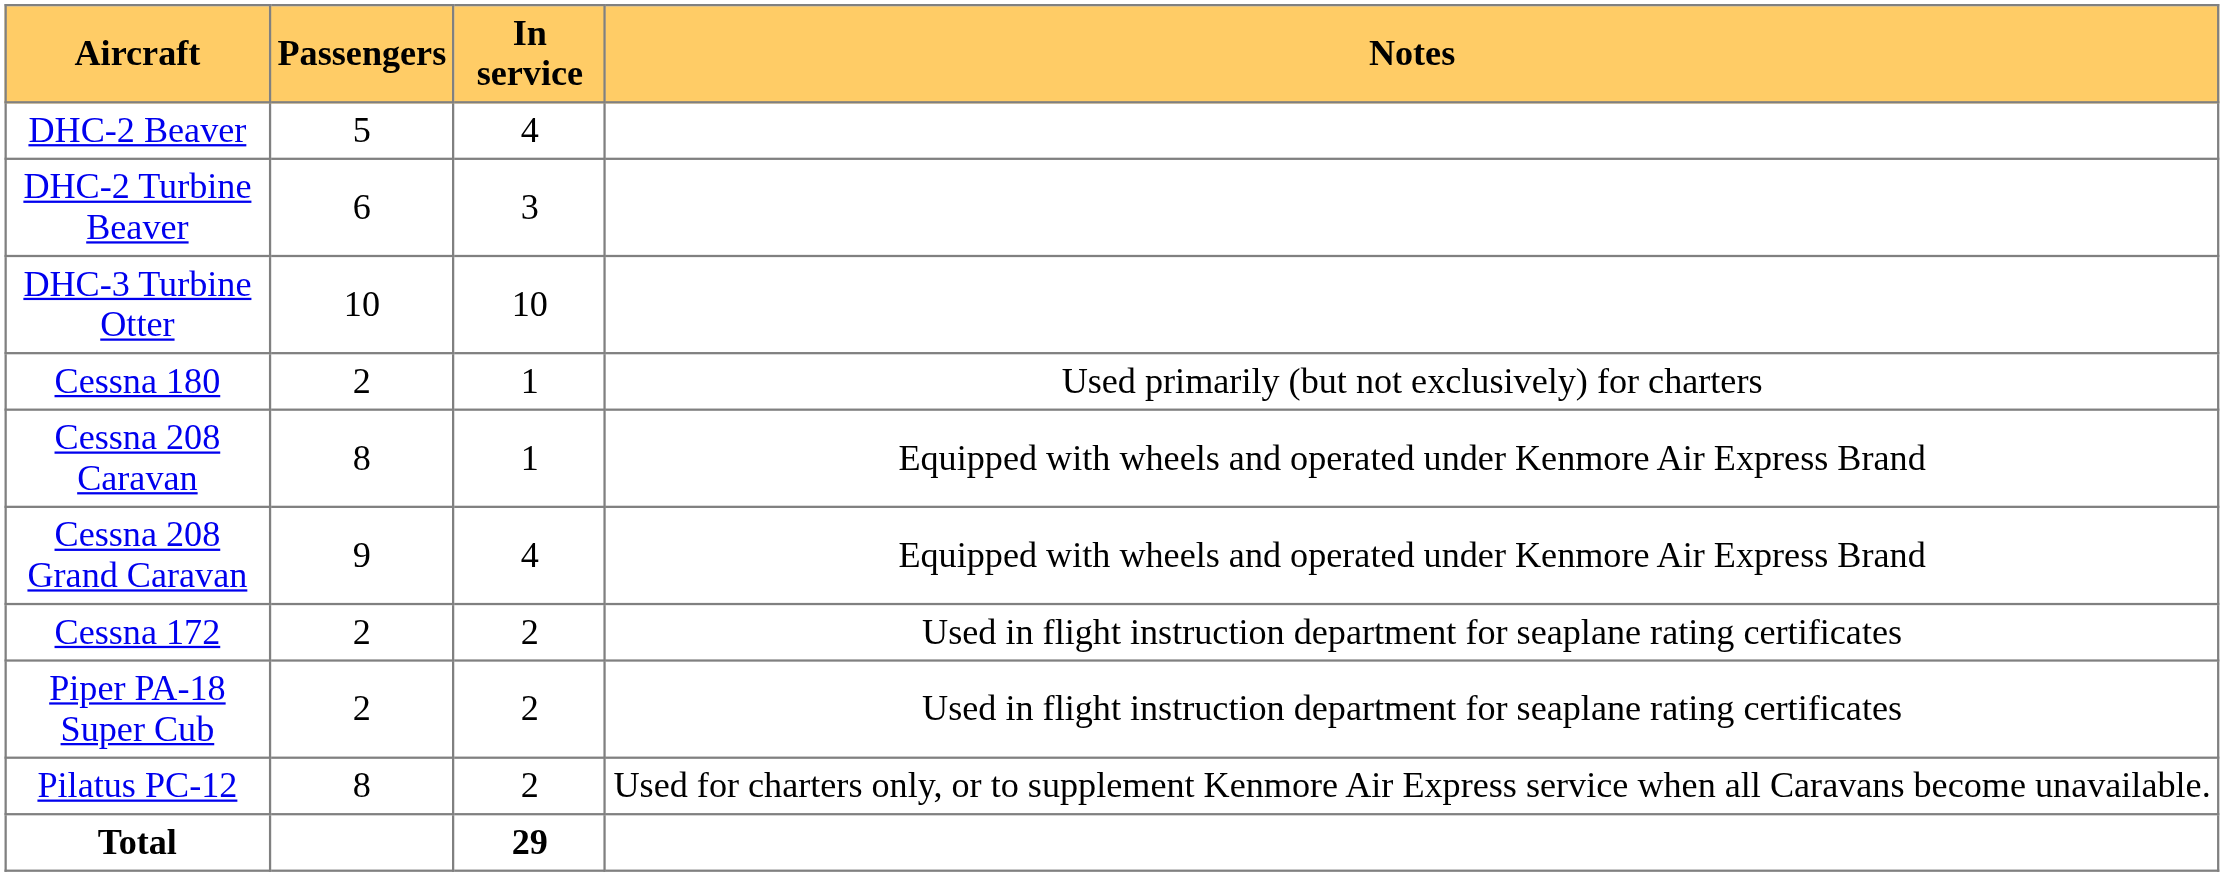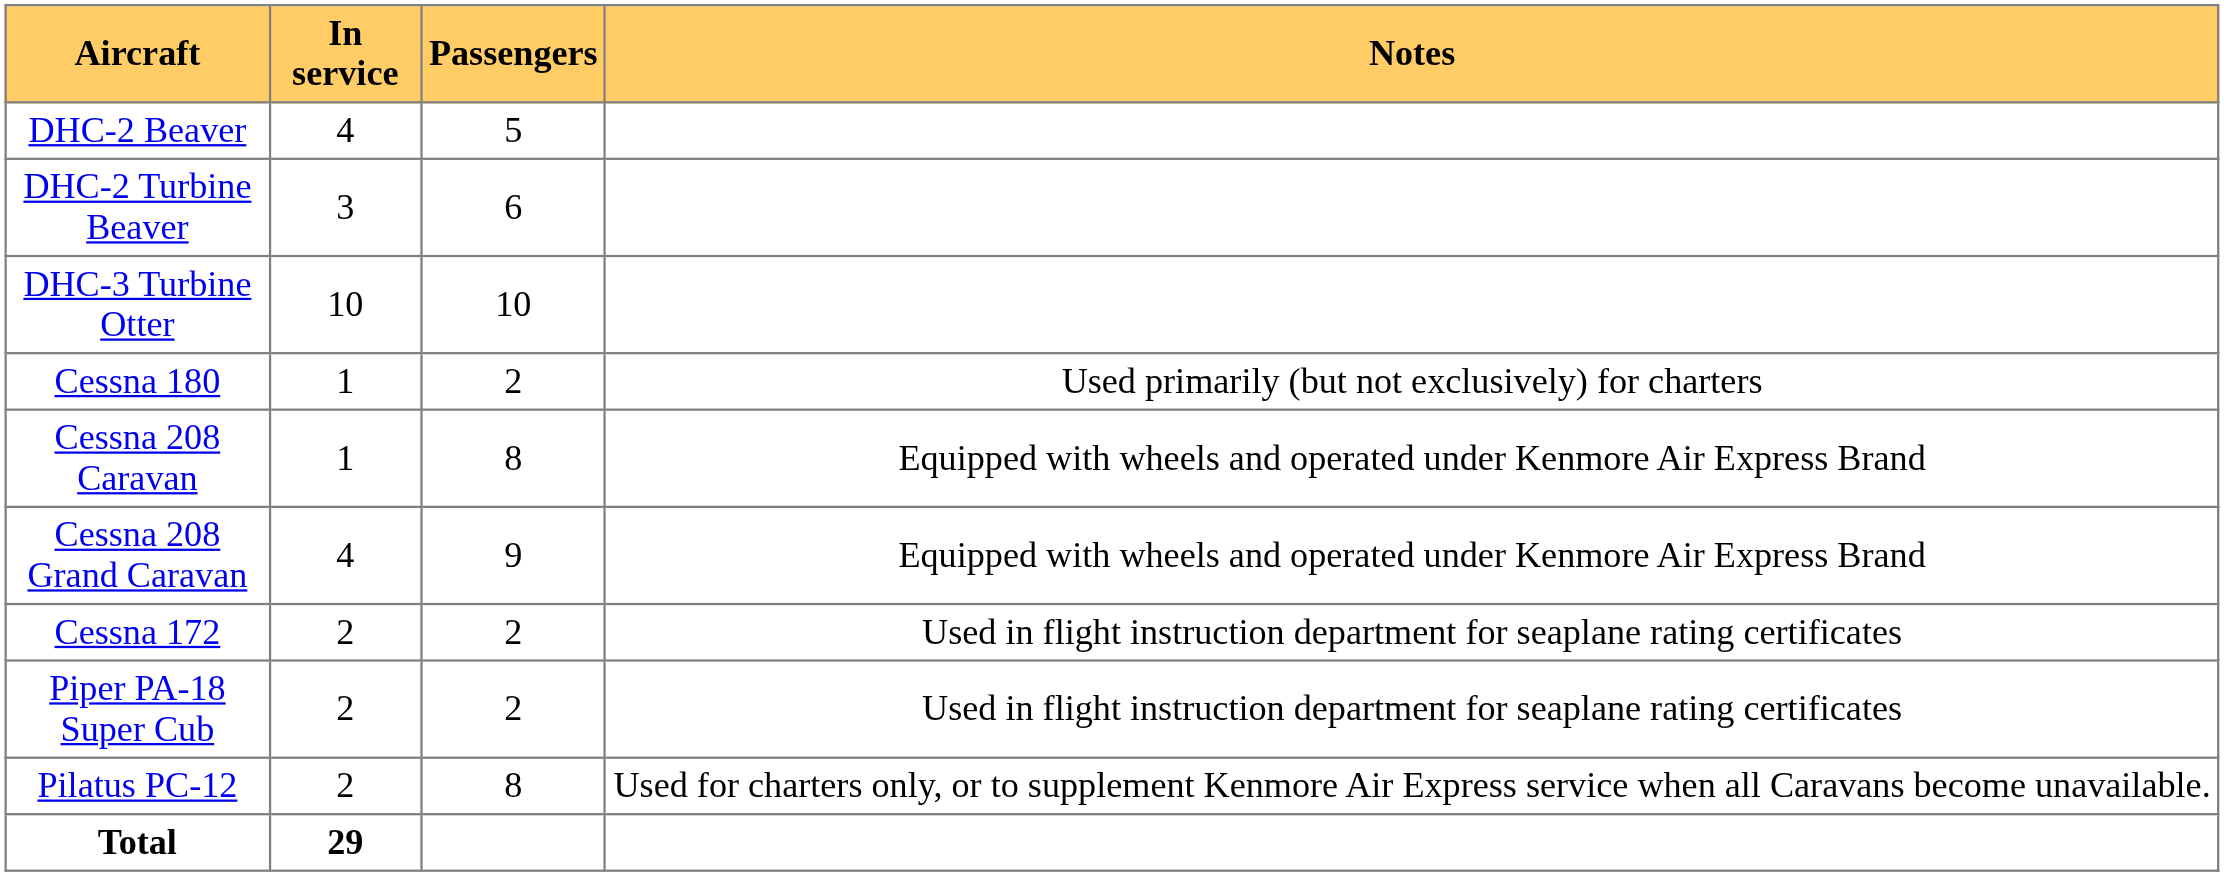columns swapped: In service <-> Passengers
